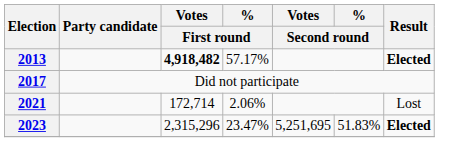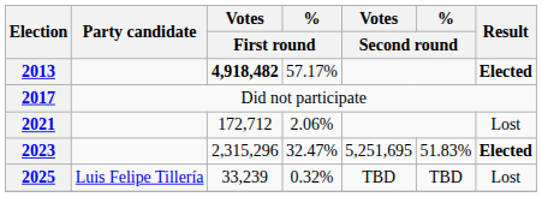2021 | Votes / First round: 172,714 -> 172,712
2023 | % / First round: 23.47% -> 32.47%
+ row: 2025 | Luis Felipe Tillería | 33,239 | 0.32% | TBD | TBD | Lost
